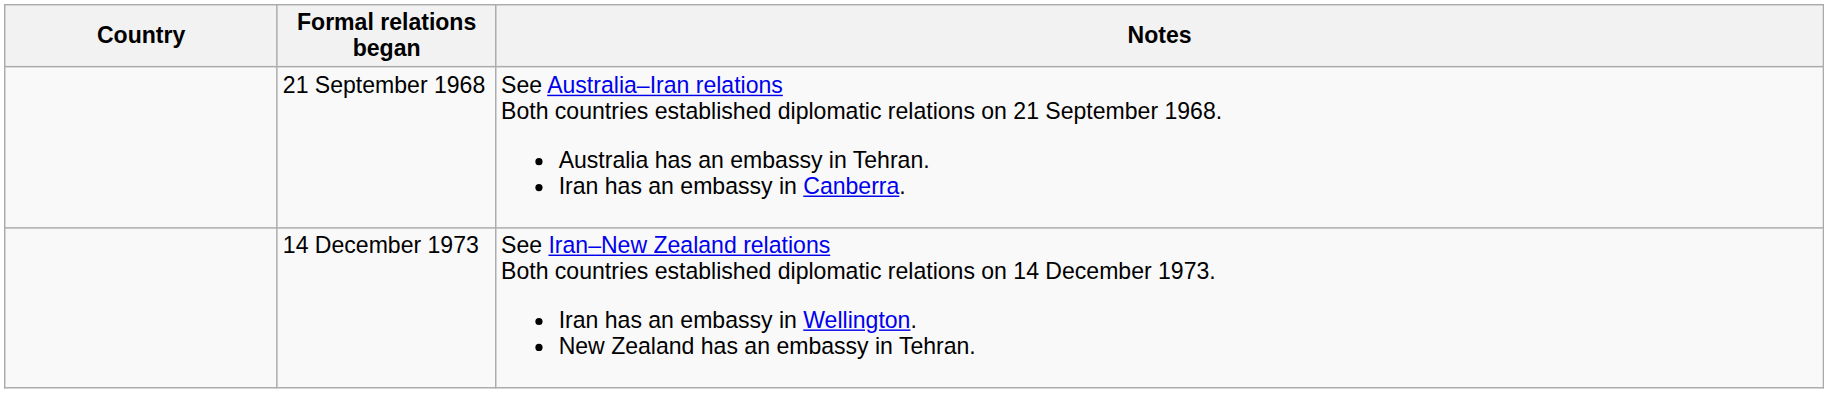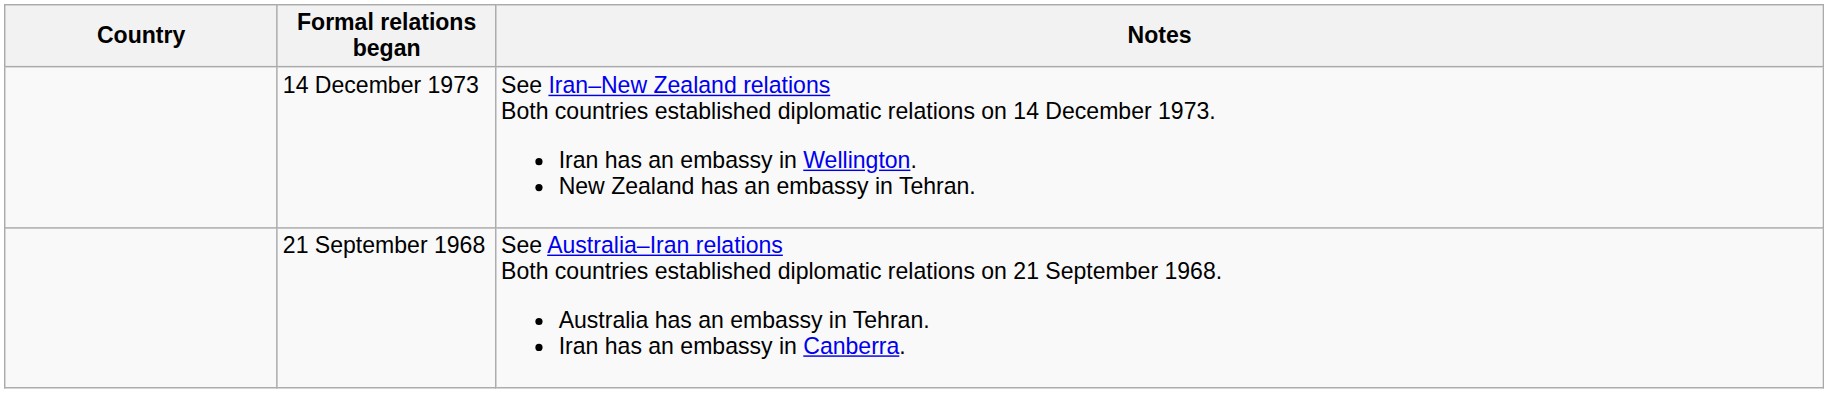rows swapped: 21 September 1968 <-> 14 December 1973
